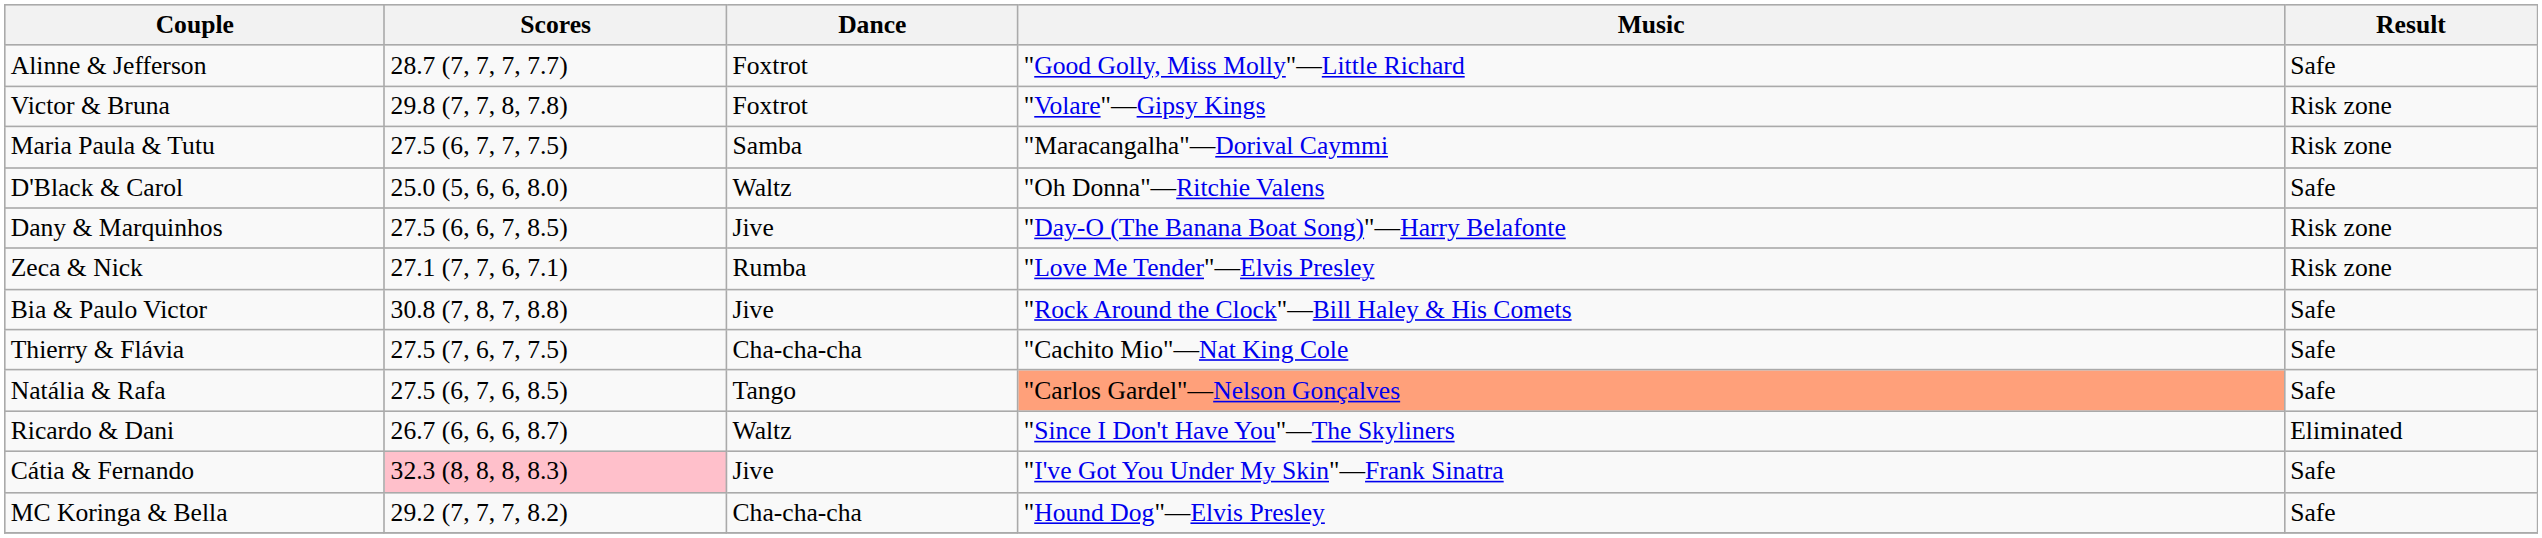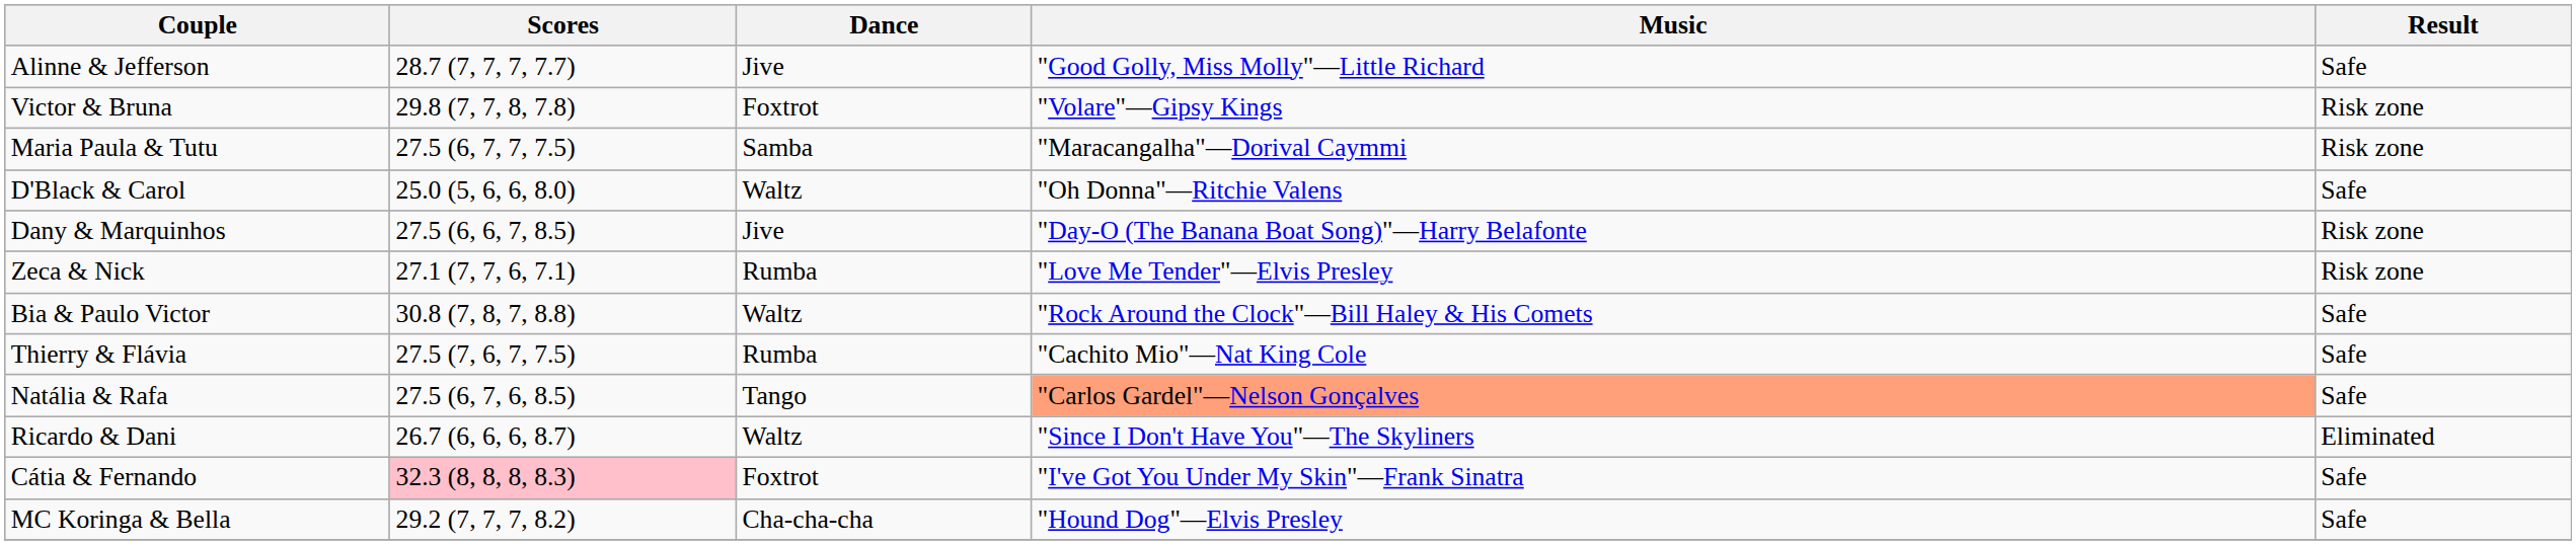Alinne & Jefferson | Dance: Foxtrot -> Jive
Bia & Paulo Victor | Dance: Jive -> Waltz
Thierry & Flávia | Dance: Cha-cha-cha -> Rumba
Cátia & Fernando | Dance: Jive -> Foxtrot
